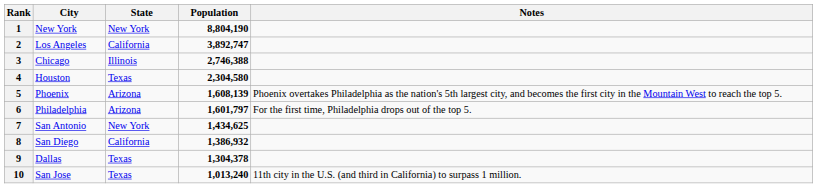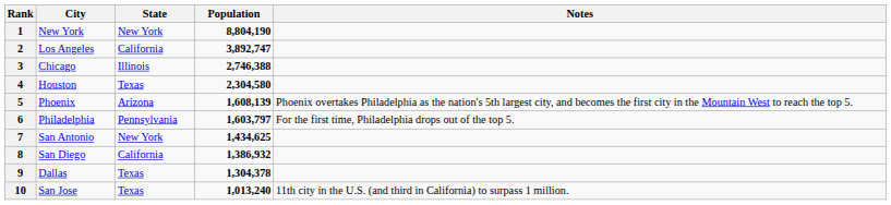6 | State: Arizona -> Pennsylvania
6 | Population: 1,601,797 -> 1,603,797
